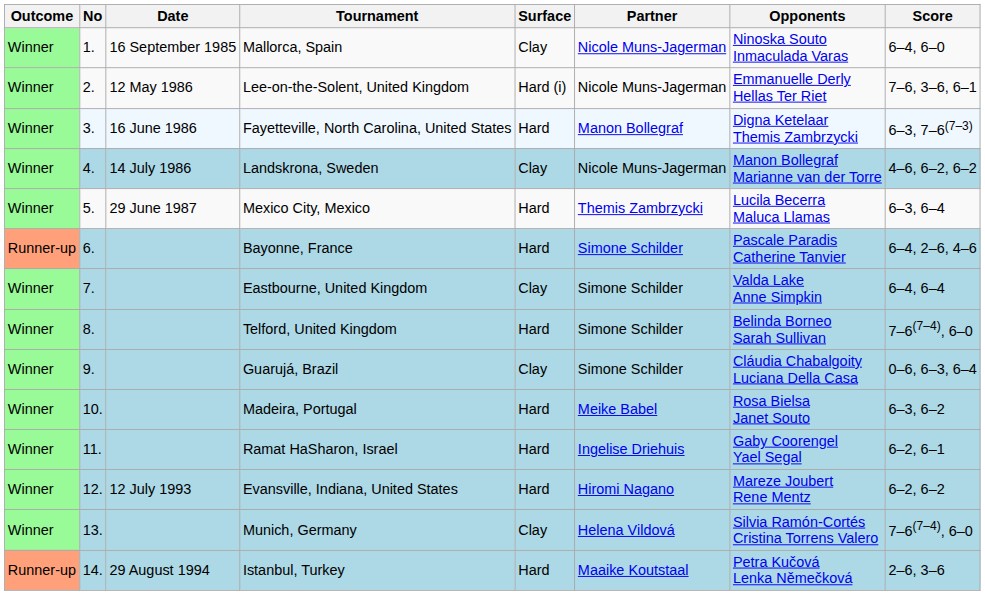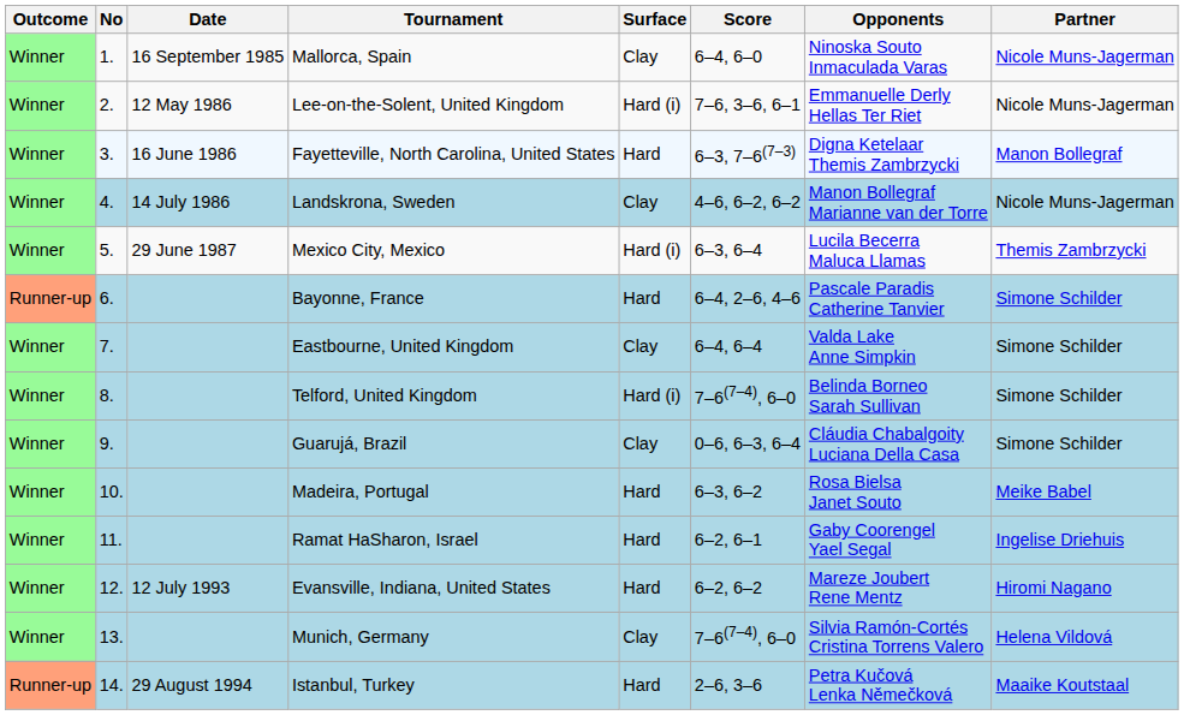columns swapped: Partner <-> Score
Mexico City, Mexico | Surface: Hard -> Hard (i)
Telford, United Kingdom | Surface: Hard -> Hard (i)
